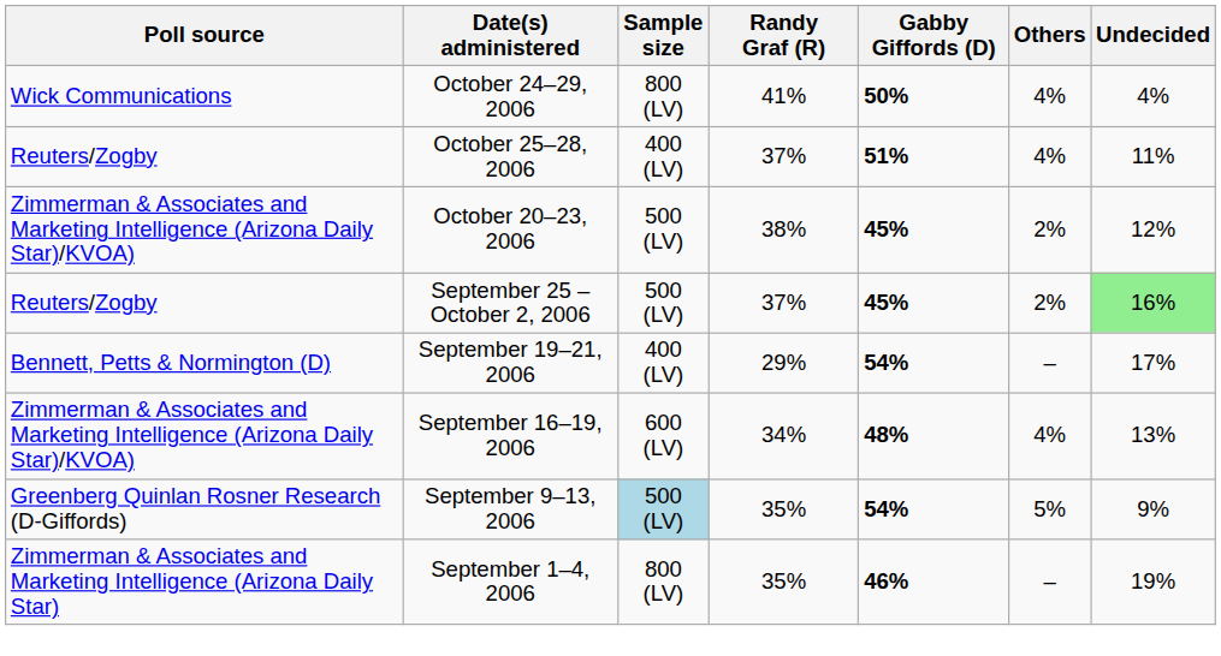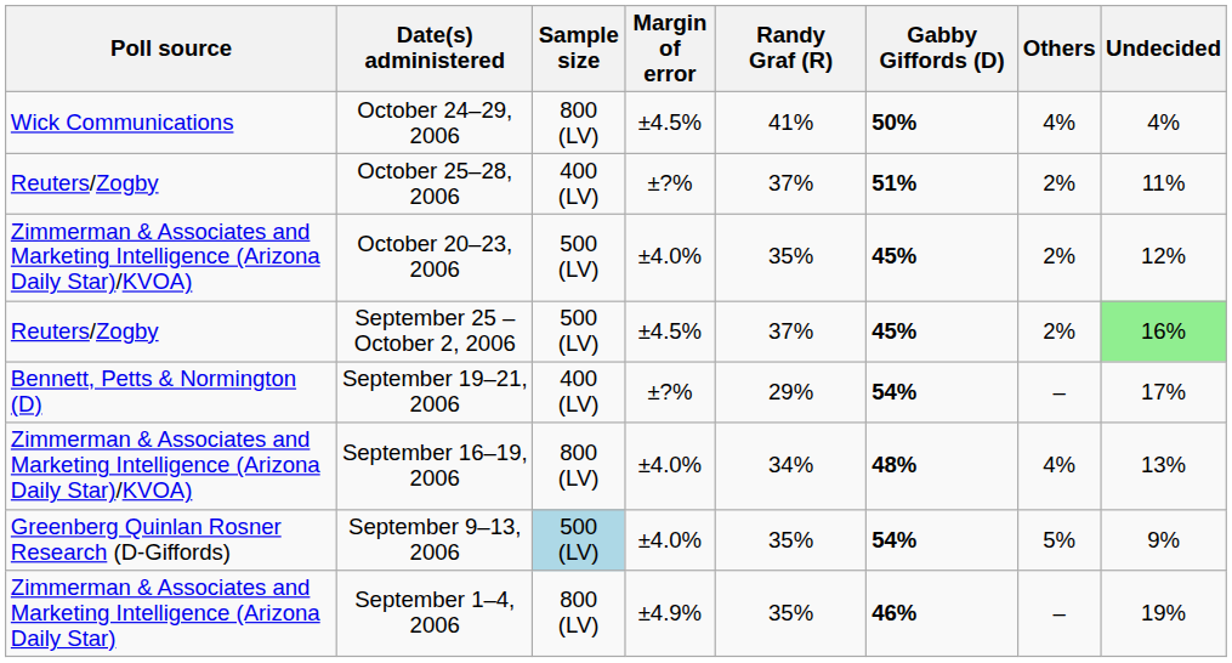+ column: Margin of error | ±4.5% | ±?% | ±4.0% | ±4.5% | ±?% | ±4.0% | ±4.0% | ±4.9%
October 25–28, 2006 | Others: 4% -> 2%
October 20–23, 2006 | Randy Graf (R): 38% -> 35%
September 16–19, 2006 | Sample size: 600 (LV) -> 800 (LV)
